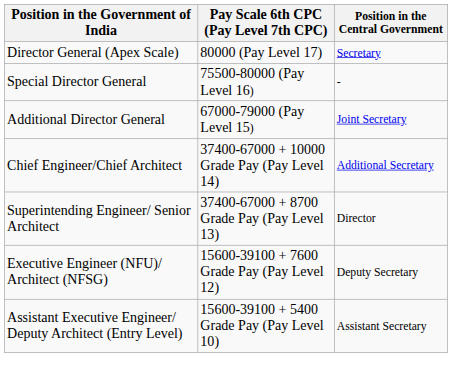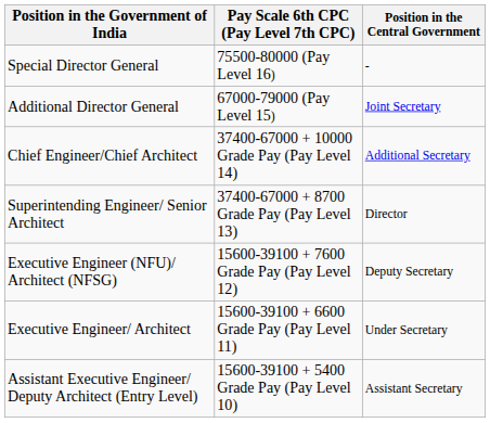- row: Director General (Apex Scale) | 80000 (Pay Level 17) | Secretary
+ row: Executive Engineer/ Architect | 15600-39100 + 6600 Grade Pay (Pay Level 11) | Under Secretary
